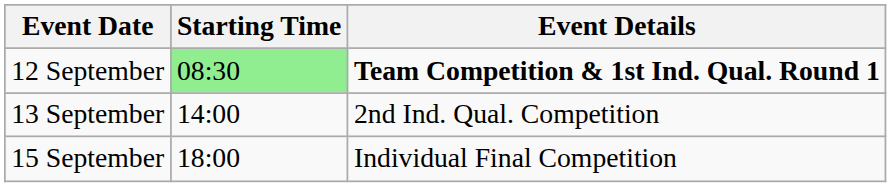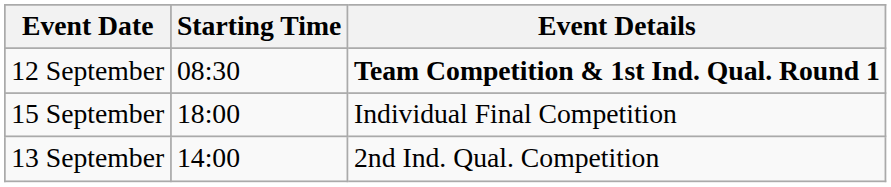12 September | Starting Time: lightgreen background -> no background
rows swapped: 13 September <-> 15 September
